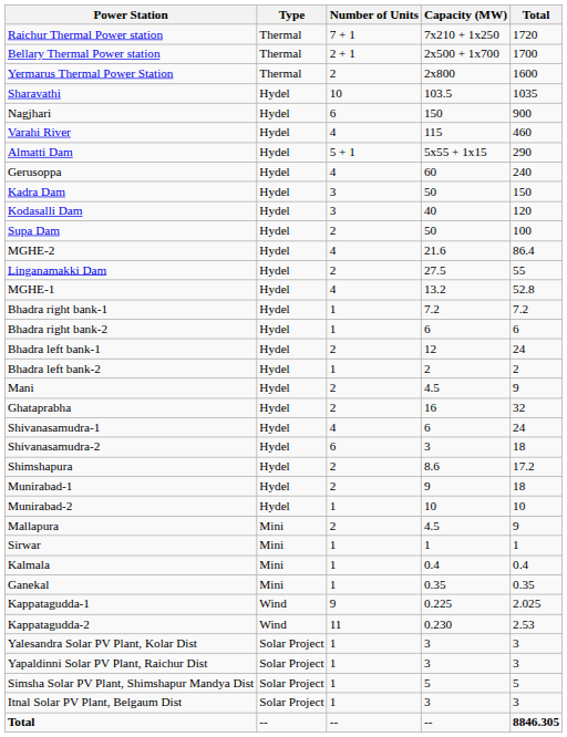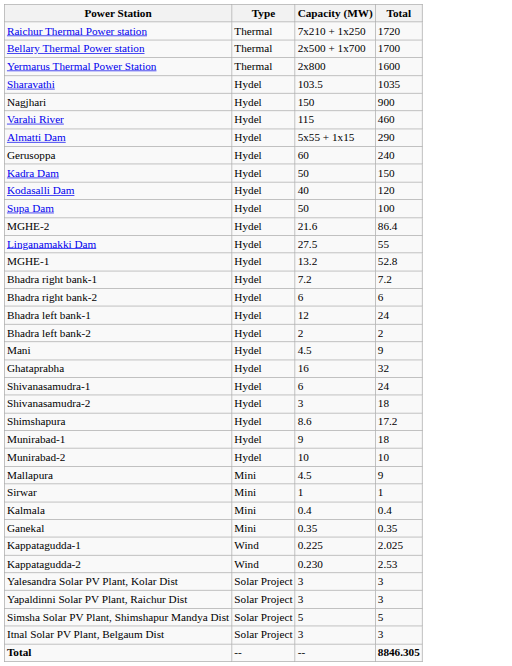- column: Number of Units | 7 + 1 | 2 + 1 | 2 | 10 | 6 | 4 | 5 + 1 | 4 | 3 | 3 | 2 | 4 | 2 | 4 | 1 | 1 | 2 | 1 | 2 | 2 | 4 | 6 | 2 | 2 | 1 | 2 | 1 | 1 | 1 | 9 | 11 | 1 | 1 | 1 | 1 | --
